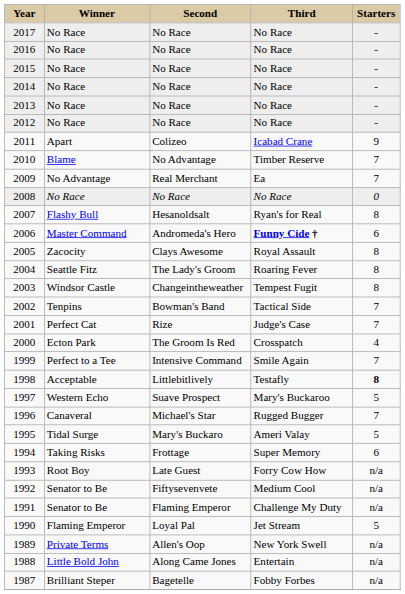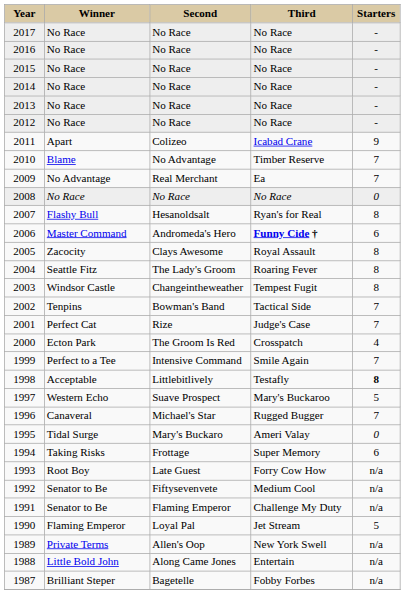1995 | column 5: 5 -> 0
